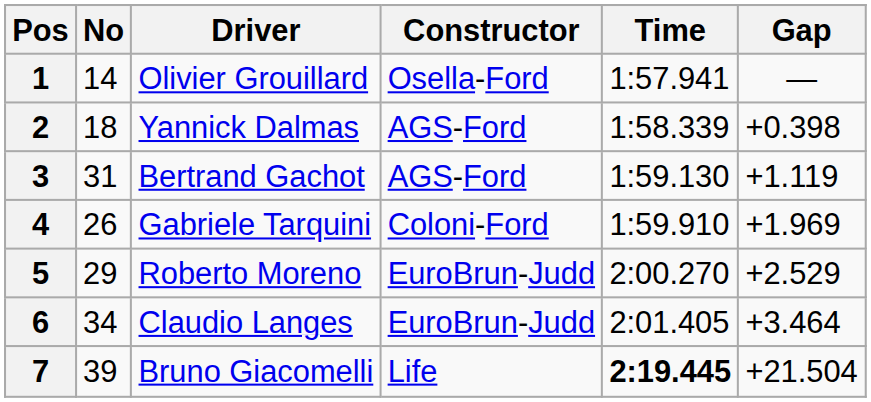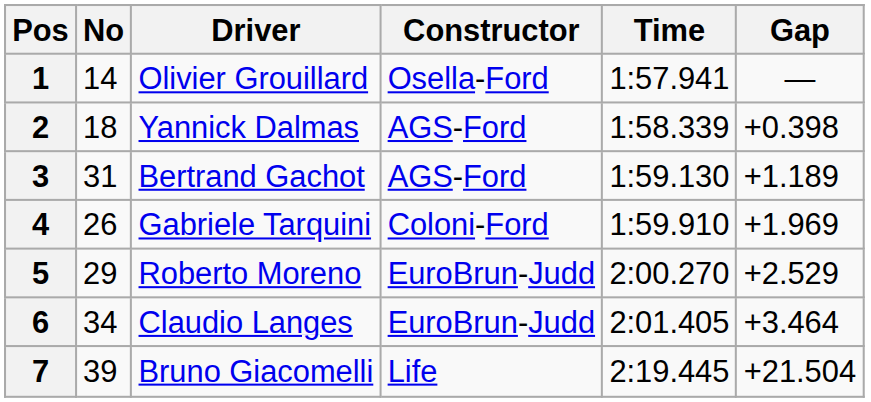3 | Gap: +1.119 -> +1.189
7 | Time: bold -> normal
